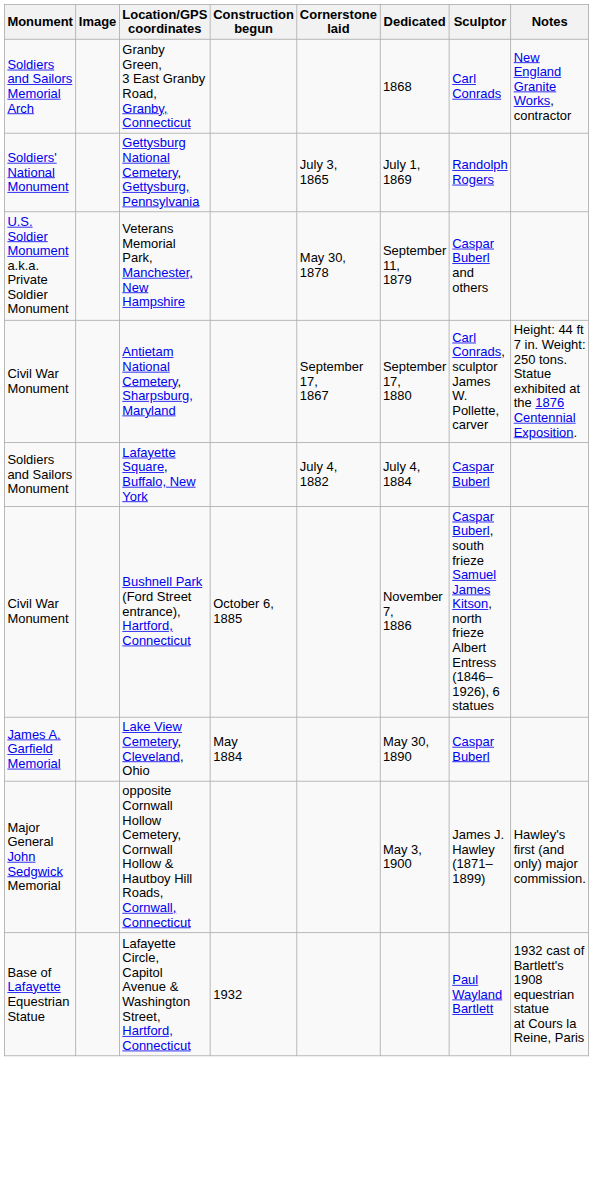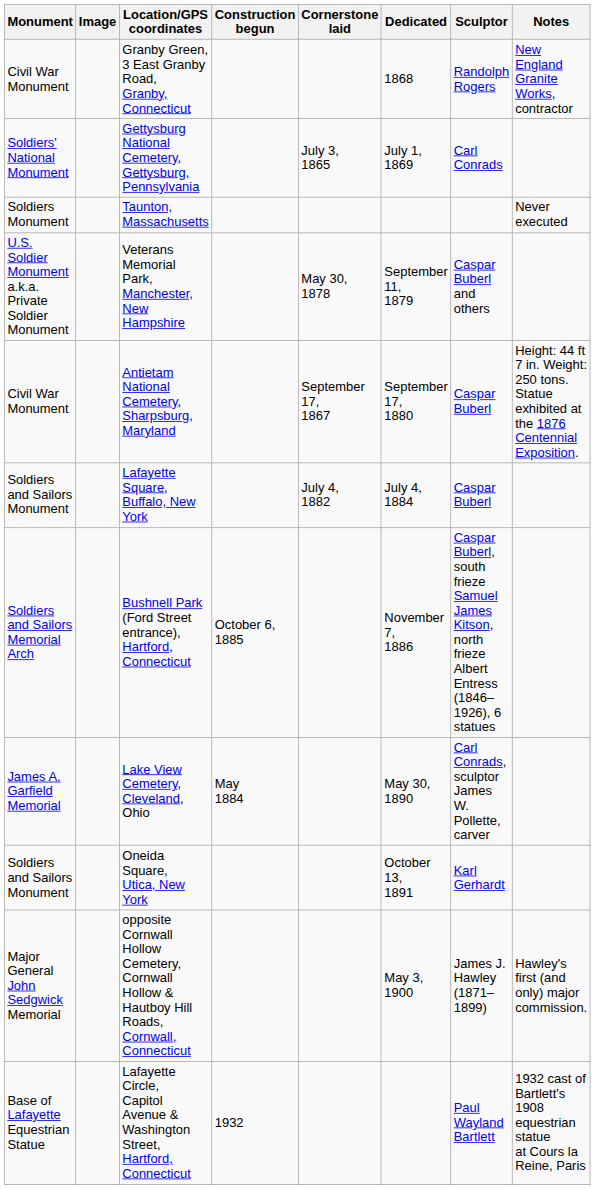Granby Green, 3 East Granby Road, Granby, Connecticut | Monument: Soldiers and Sailors Memorial Arch -> Civil War Monument
Granby Green, 3 East Granby Road, Granby, Connecticut | Sculptor: Carl Conrads -> Randolph Rogers
Gettysburg National Cemetery, Gettysburg, Pennsylvania | Sculptor: Randolph Rogers -> Carl Conrads
+ row: Soldiers Monument | Taunton, Massachusetts | Never executed
Antietam National Cemetery, Sharpsburg, Maryland | Sculptor: Carl Conrads, sculptor James W. Pollette, carver -> Caspar Buberl
Bushnell Park (Ford Street entrance), Hartford, Connecticut | Monument: Civil War Monument -> Soldiers and Sailors Memorial Arch
Lake View Cemetery, Cleveland, Ohio | Sculptor: Caspar Buberl -> Carl Conrads, sculptor James W. Pollette, carver
+ row: Soldiers and Sailors Monument | Oneida Square, Utica, New York | October 13, 1891 | Karl Gerhardt
